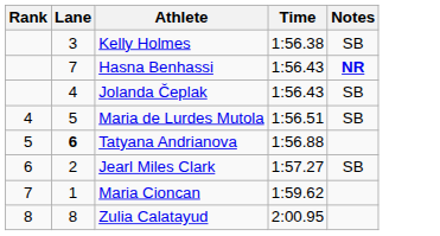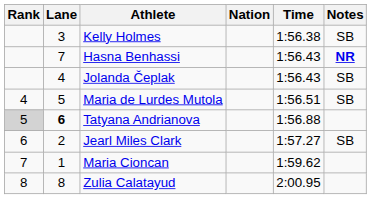+ column: Nation
Tatyana Andrianova | Rank: no background -> lightgrey background
